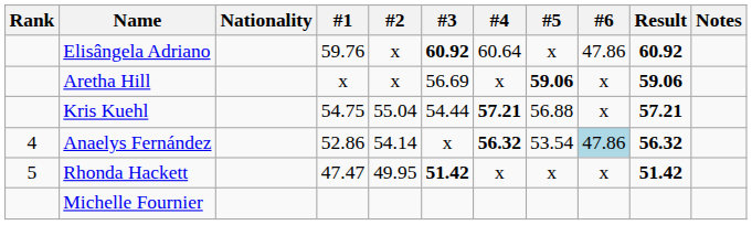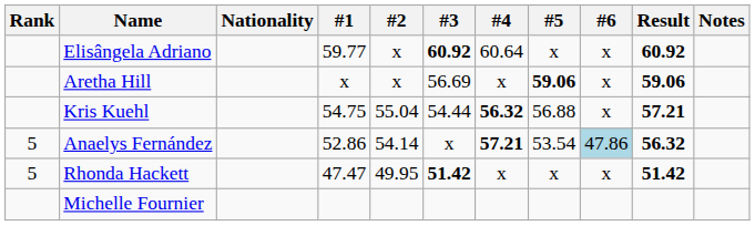Elisângela Adriano | #1: 59.76 -> 59.77
Elisângela Adriano | #6: 47.86 -> x
Kris Kuehl | #4: 57.21 -> 56.32
Anaelys Fernández | Rank: 4 -> 5
Anaelys Fernández | #4: 56.32 -> 57.21
